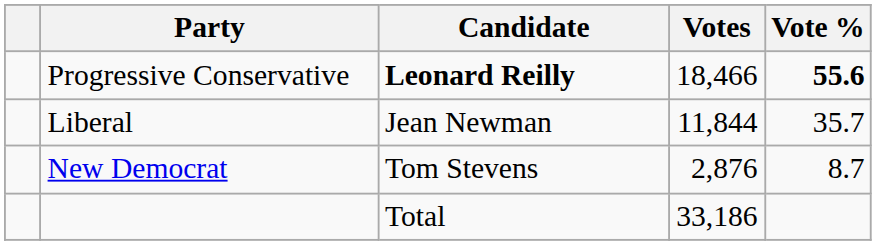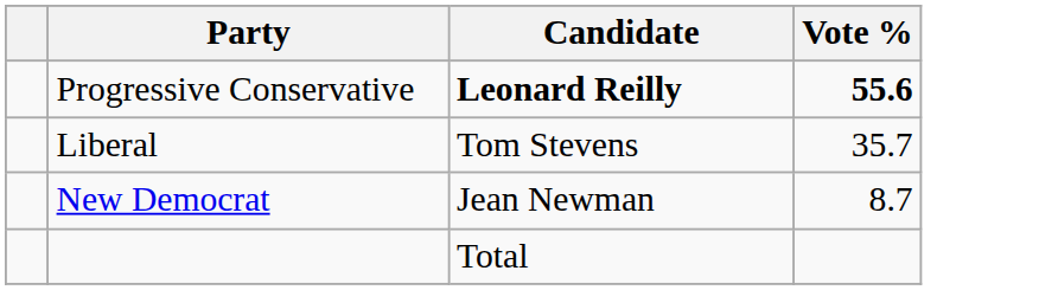- column: Votes | 18,466 | 11,844 | 2,876 | 33,186
Liberal | Candidate: Jean Newman -> Tom Stevens
New Democrat | Candidate: Tom Stevens -> Jean Newman
